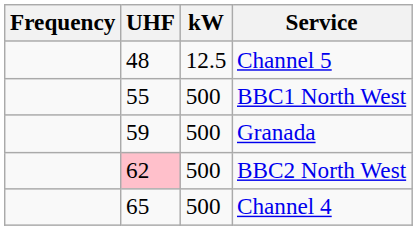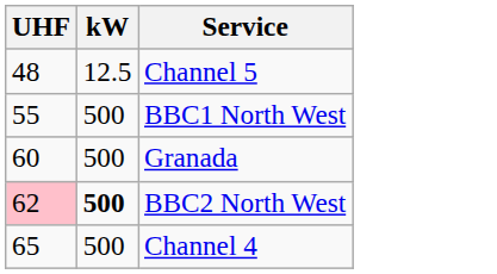- column: Frequency
Granada | UHF: 59 -> 60
BBC2 North West | kW: normal -> bold
